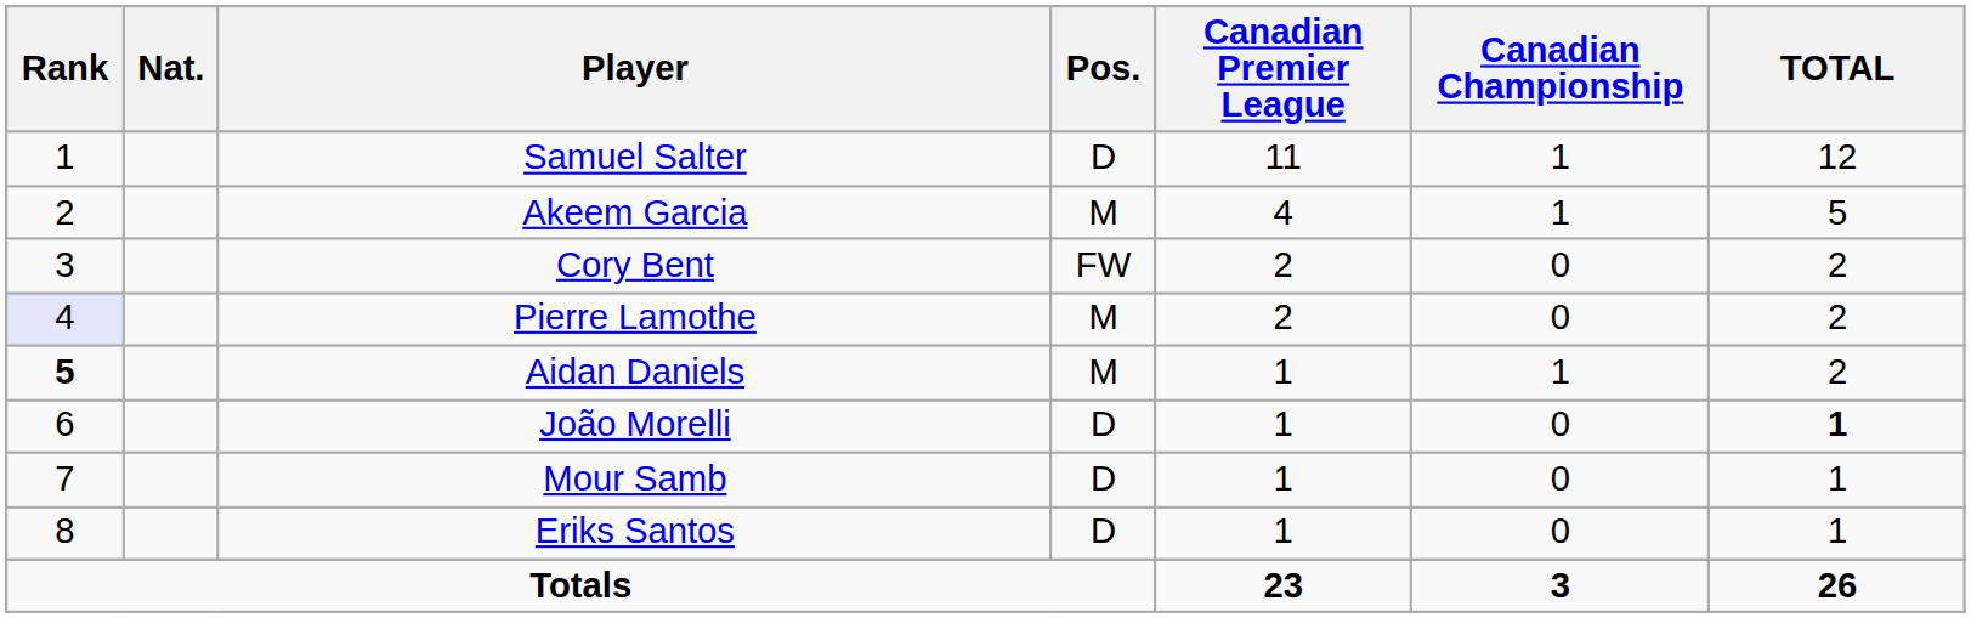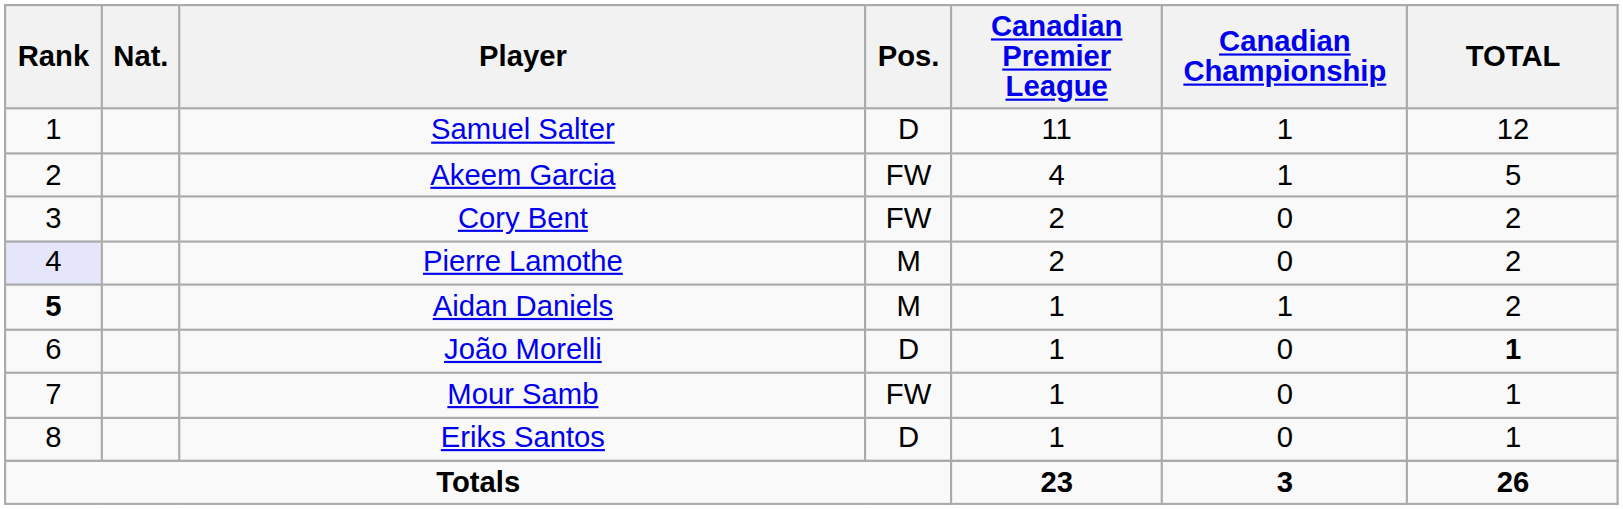Akeem Garcia | Pos.: M -> FW
Mour Samb | Pos.: D -> FW
